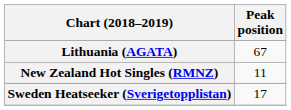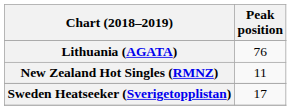Lithuania (AGATA) | Peak position: 67 -> 76
